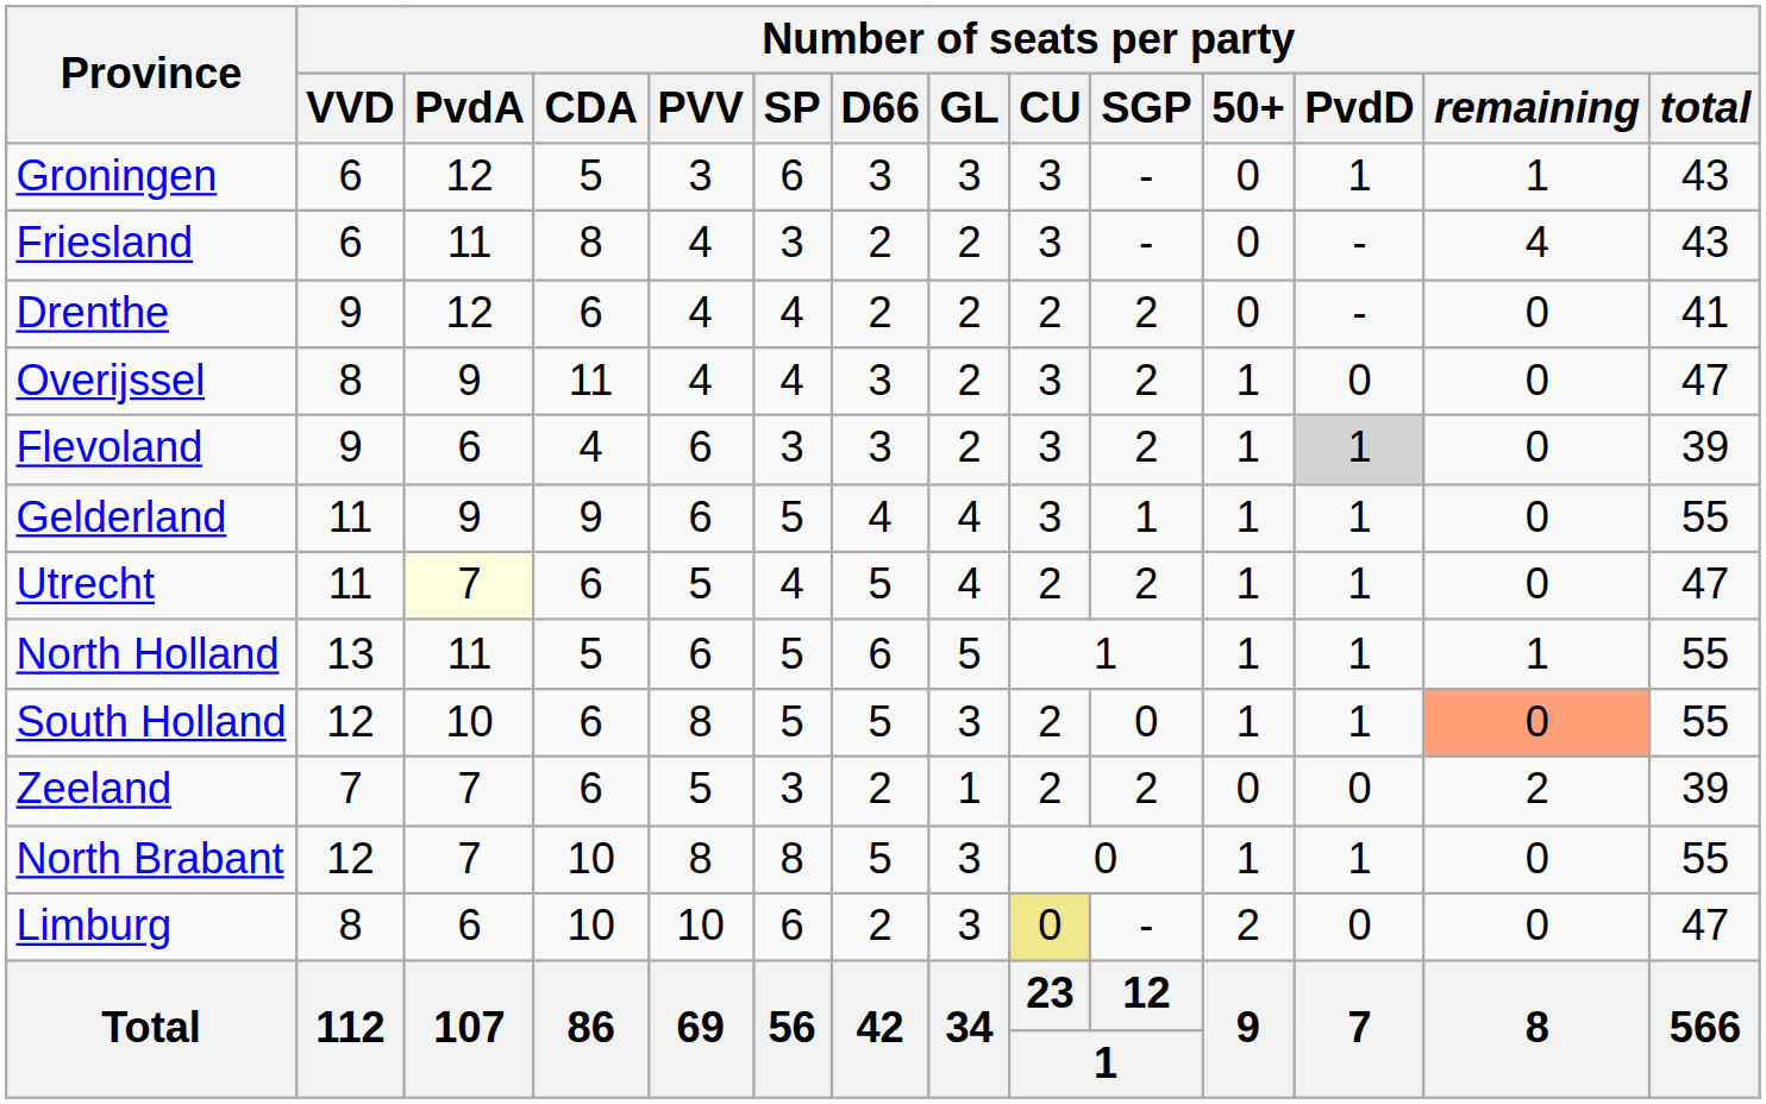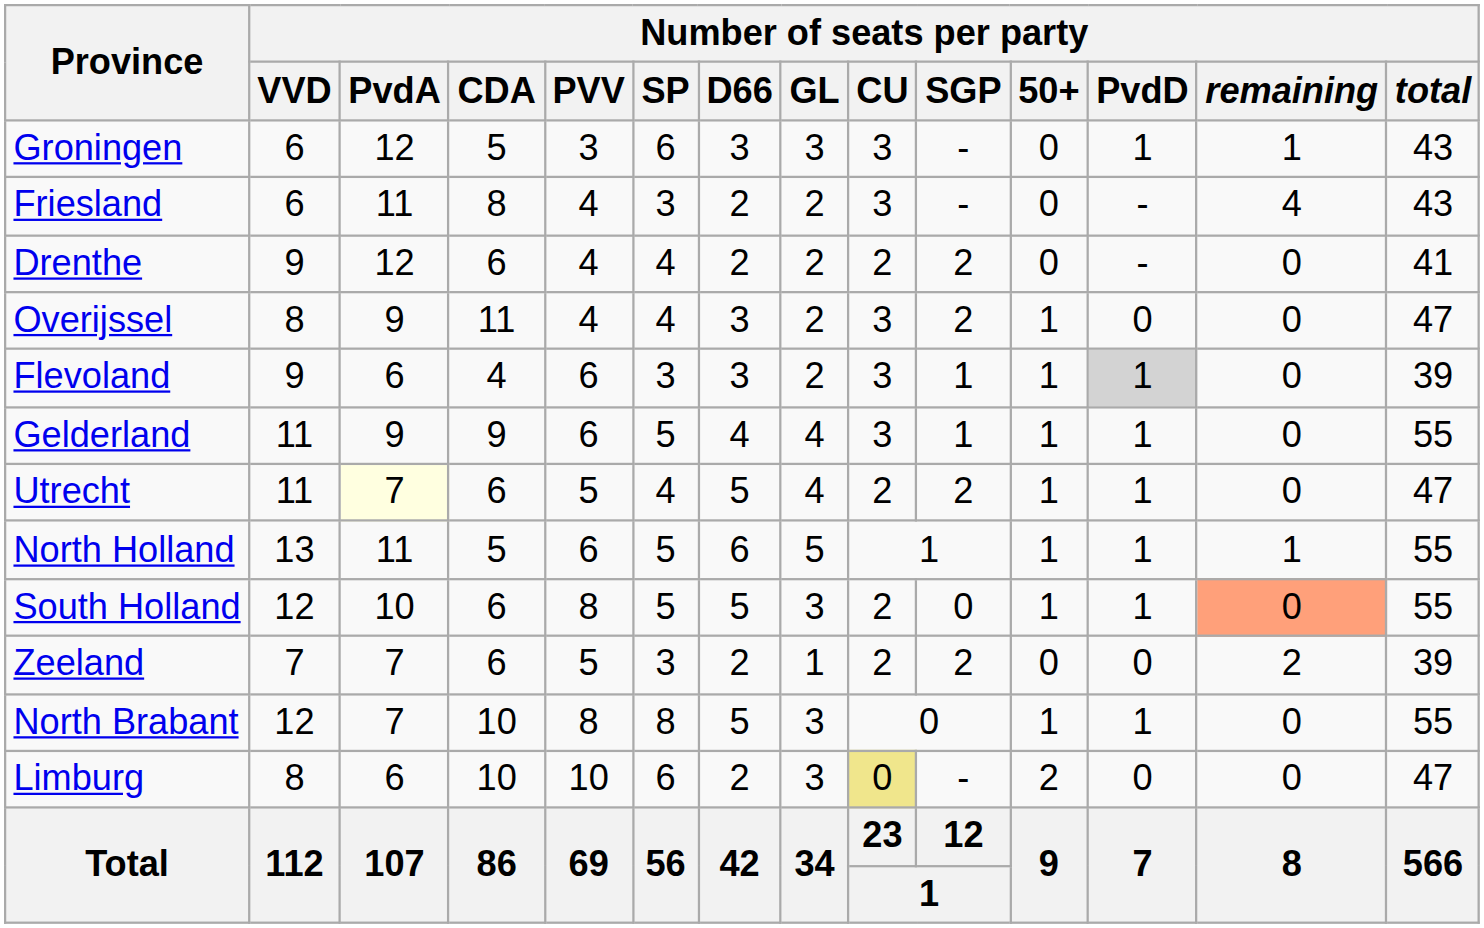Flevoland | Number of seats per party / SGP: 2 -> 1
